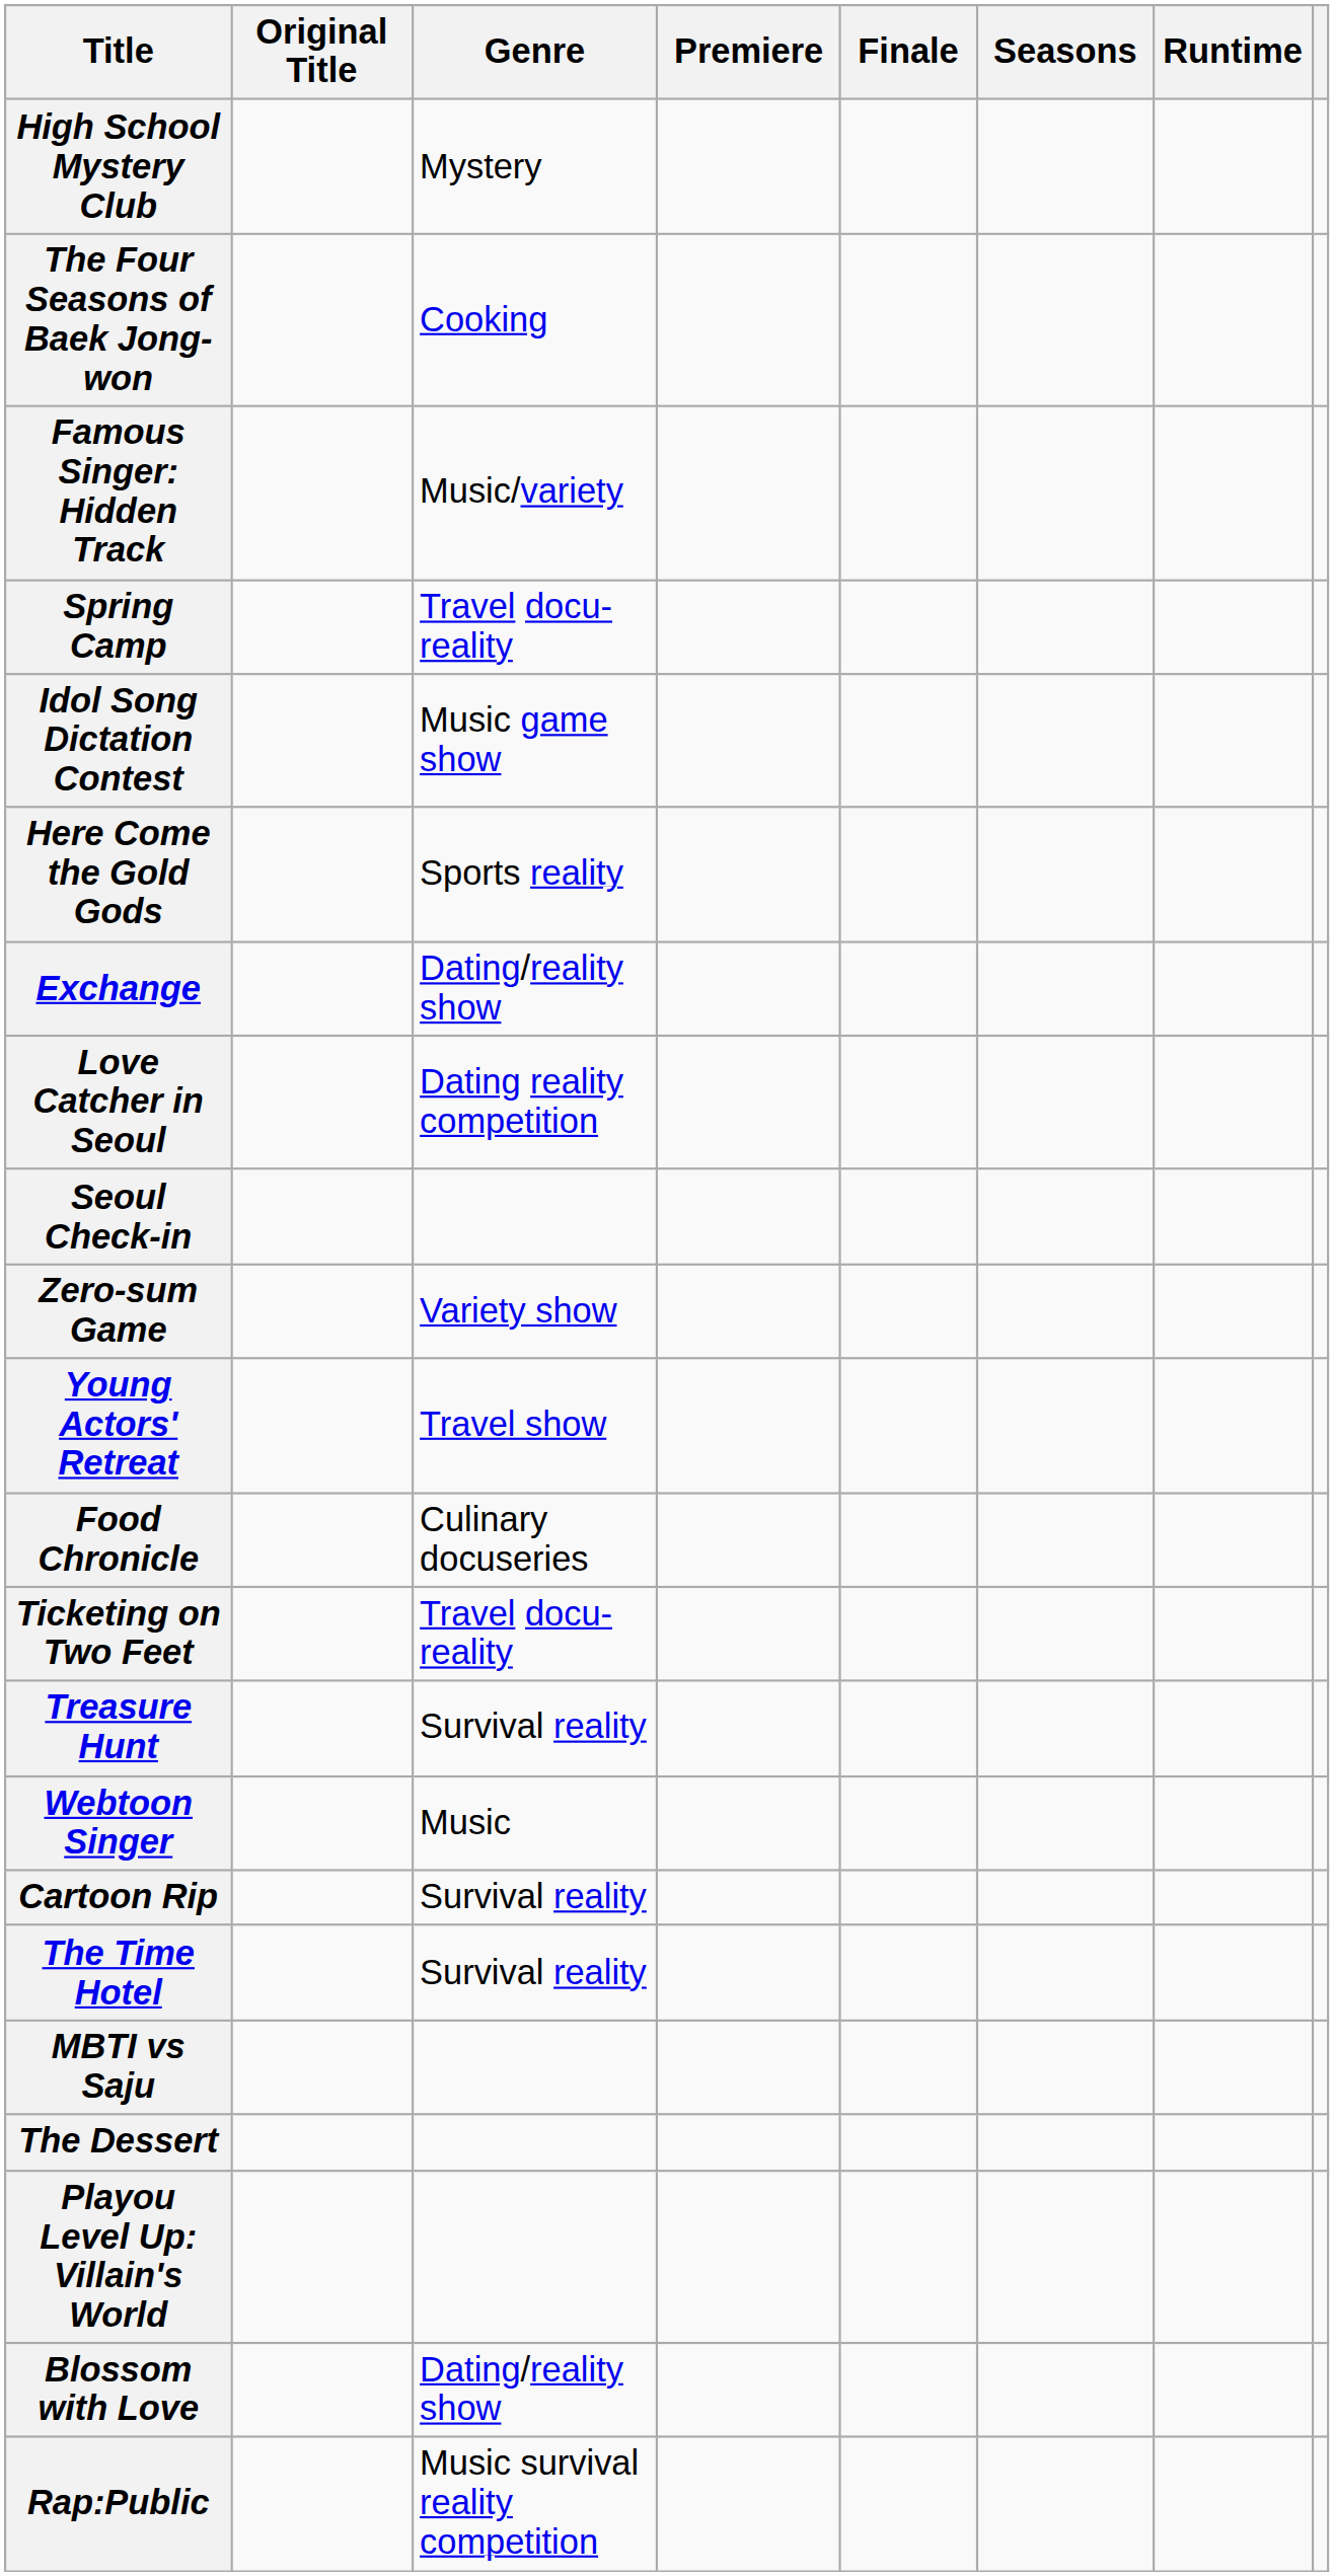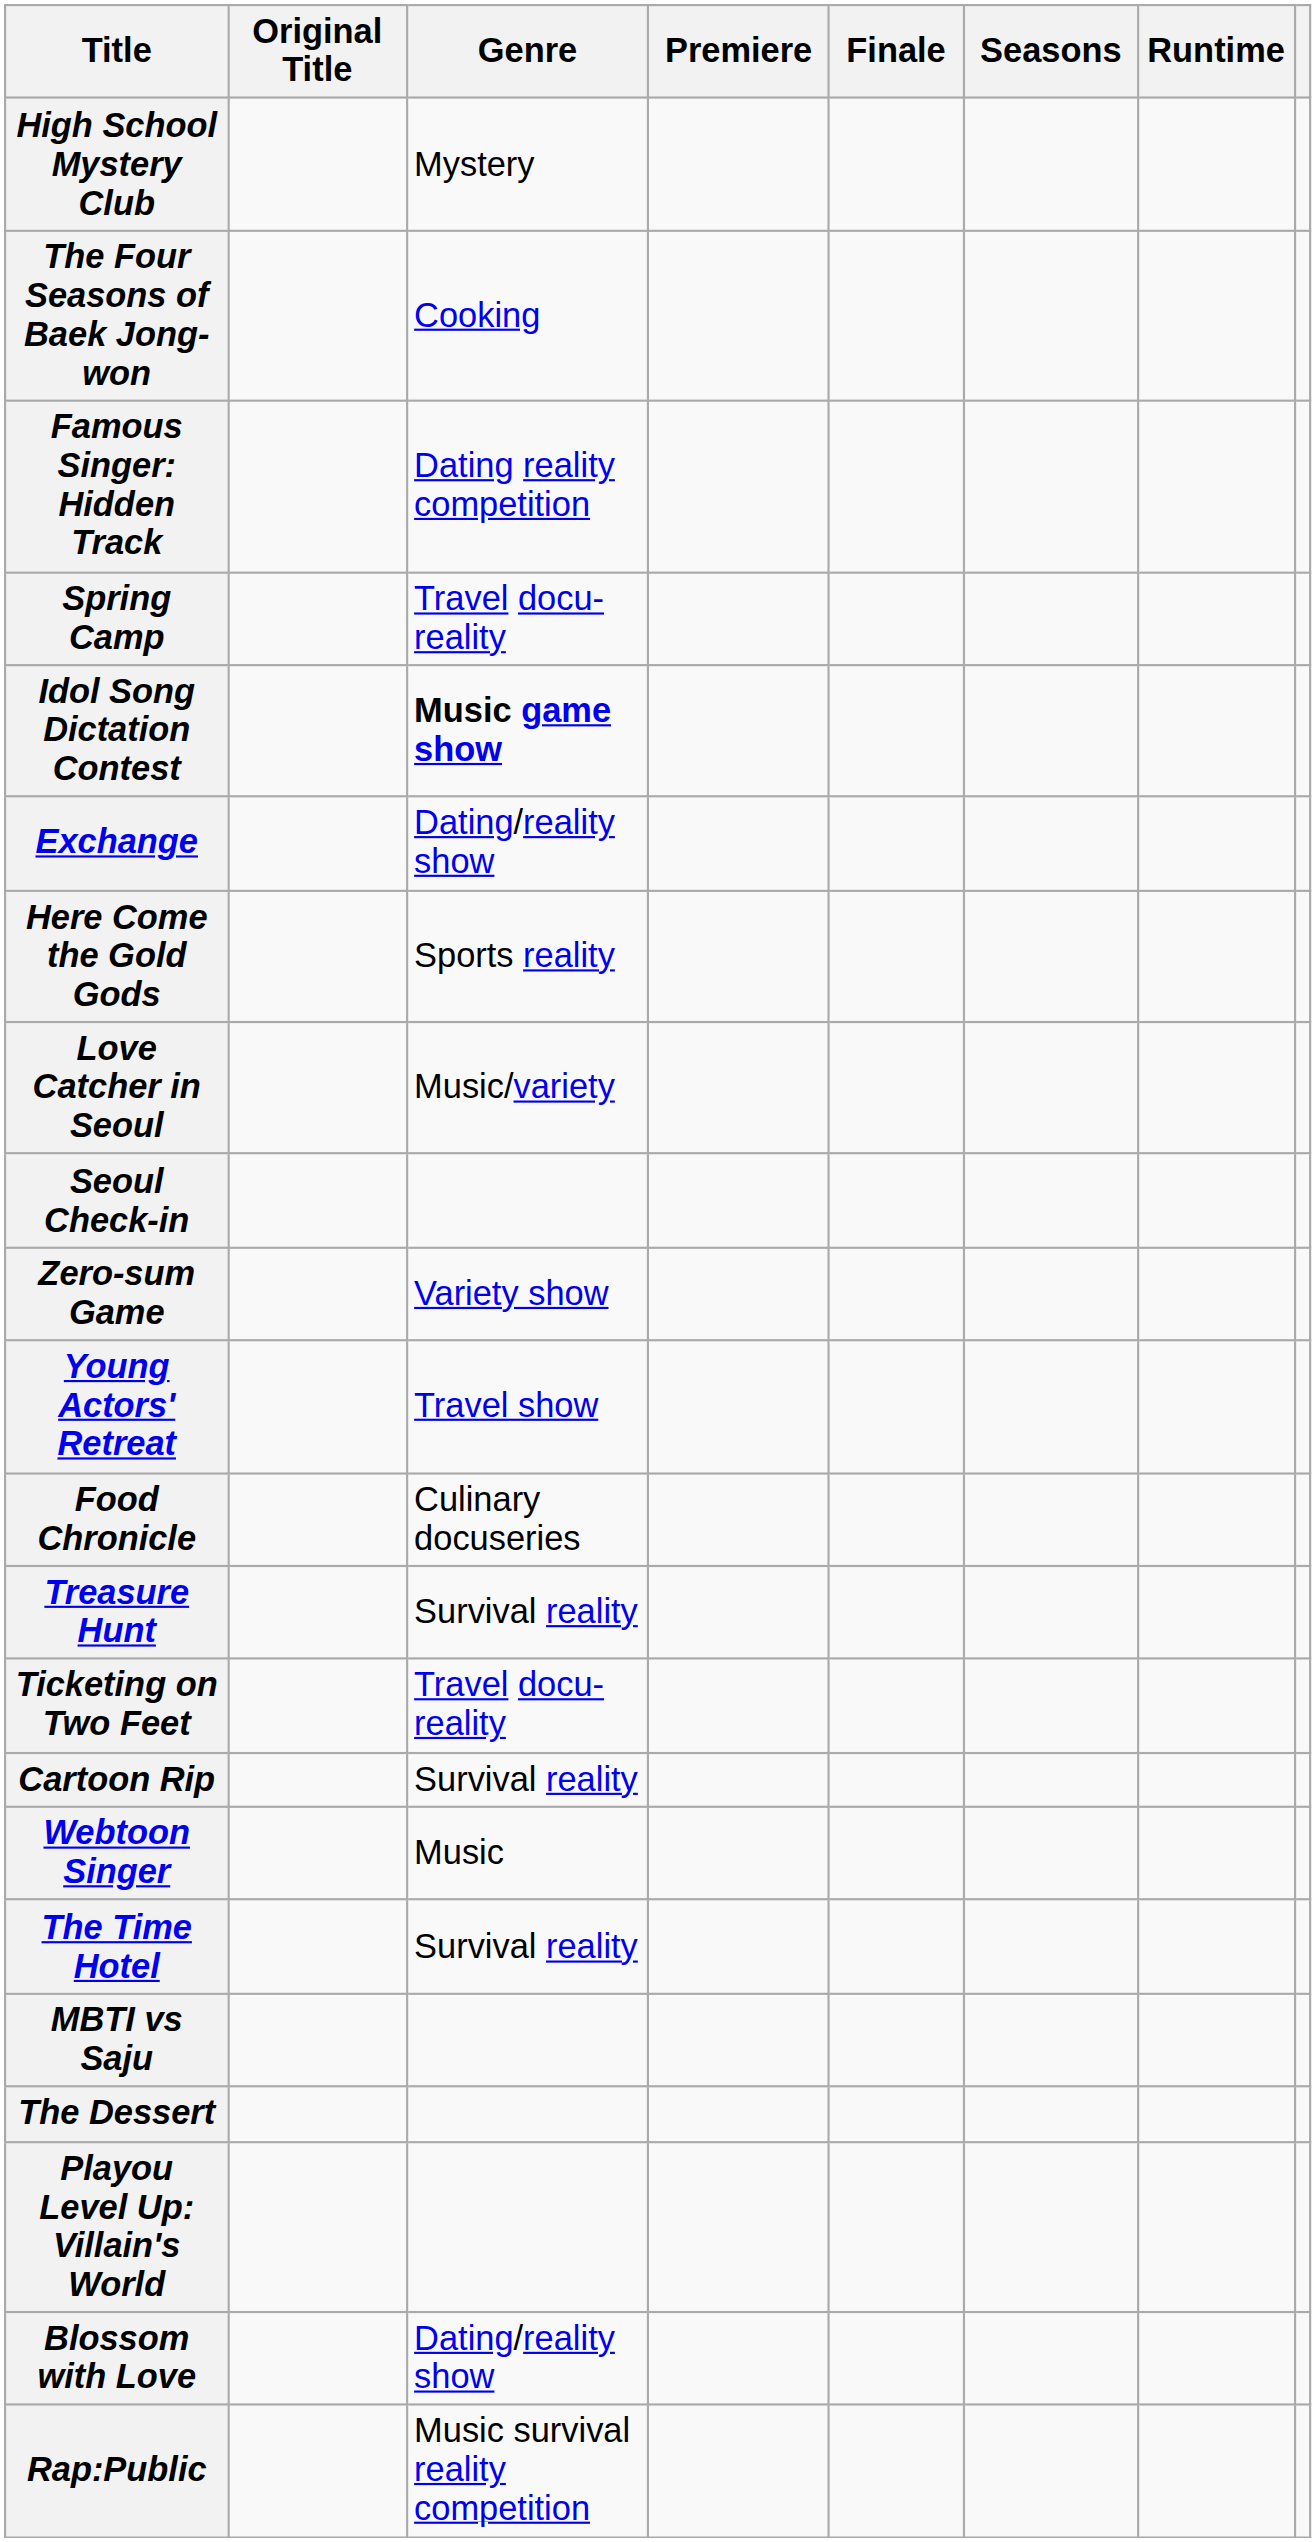Famous Singer: Hidden Track | Genre: Music/variety -> Dating reality competition
Idol Song Dictation Contest | Genre: normal -> bold
rows swapped: Exchange <-> Here Come the Gold Gods
Love Catcher in Seoul | Genre: Dating reality competition -> Music/variety
rows swapped: Treasure Hunt <-> Ticketing on Two Feet
rows swapped: Cartoon Rip <-> Webtoon Singer
